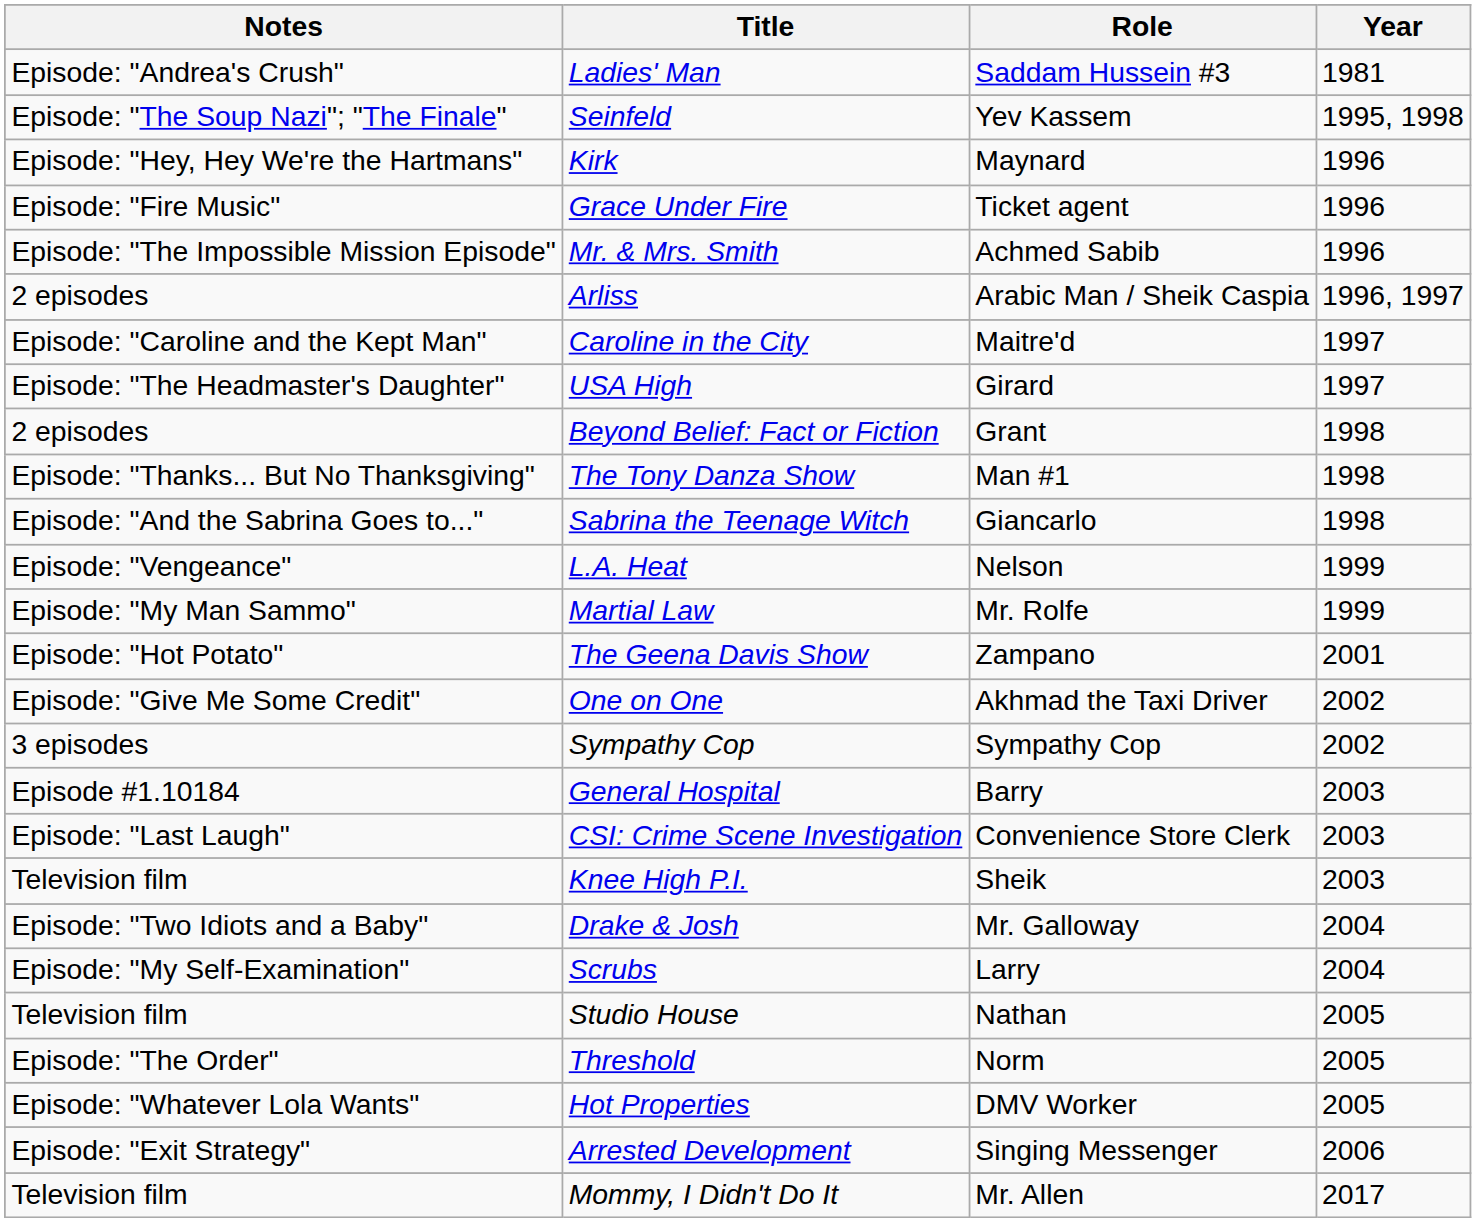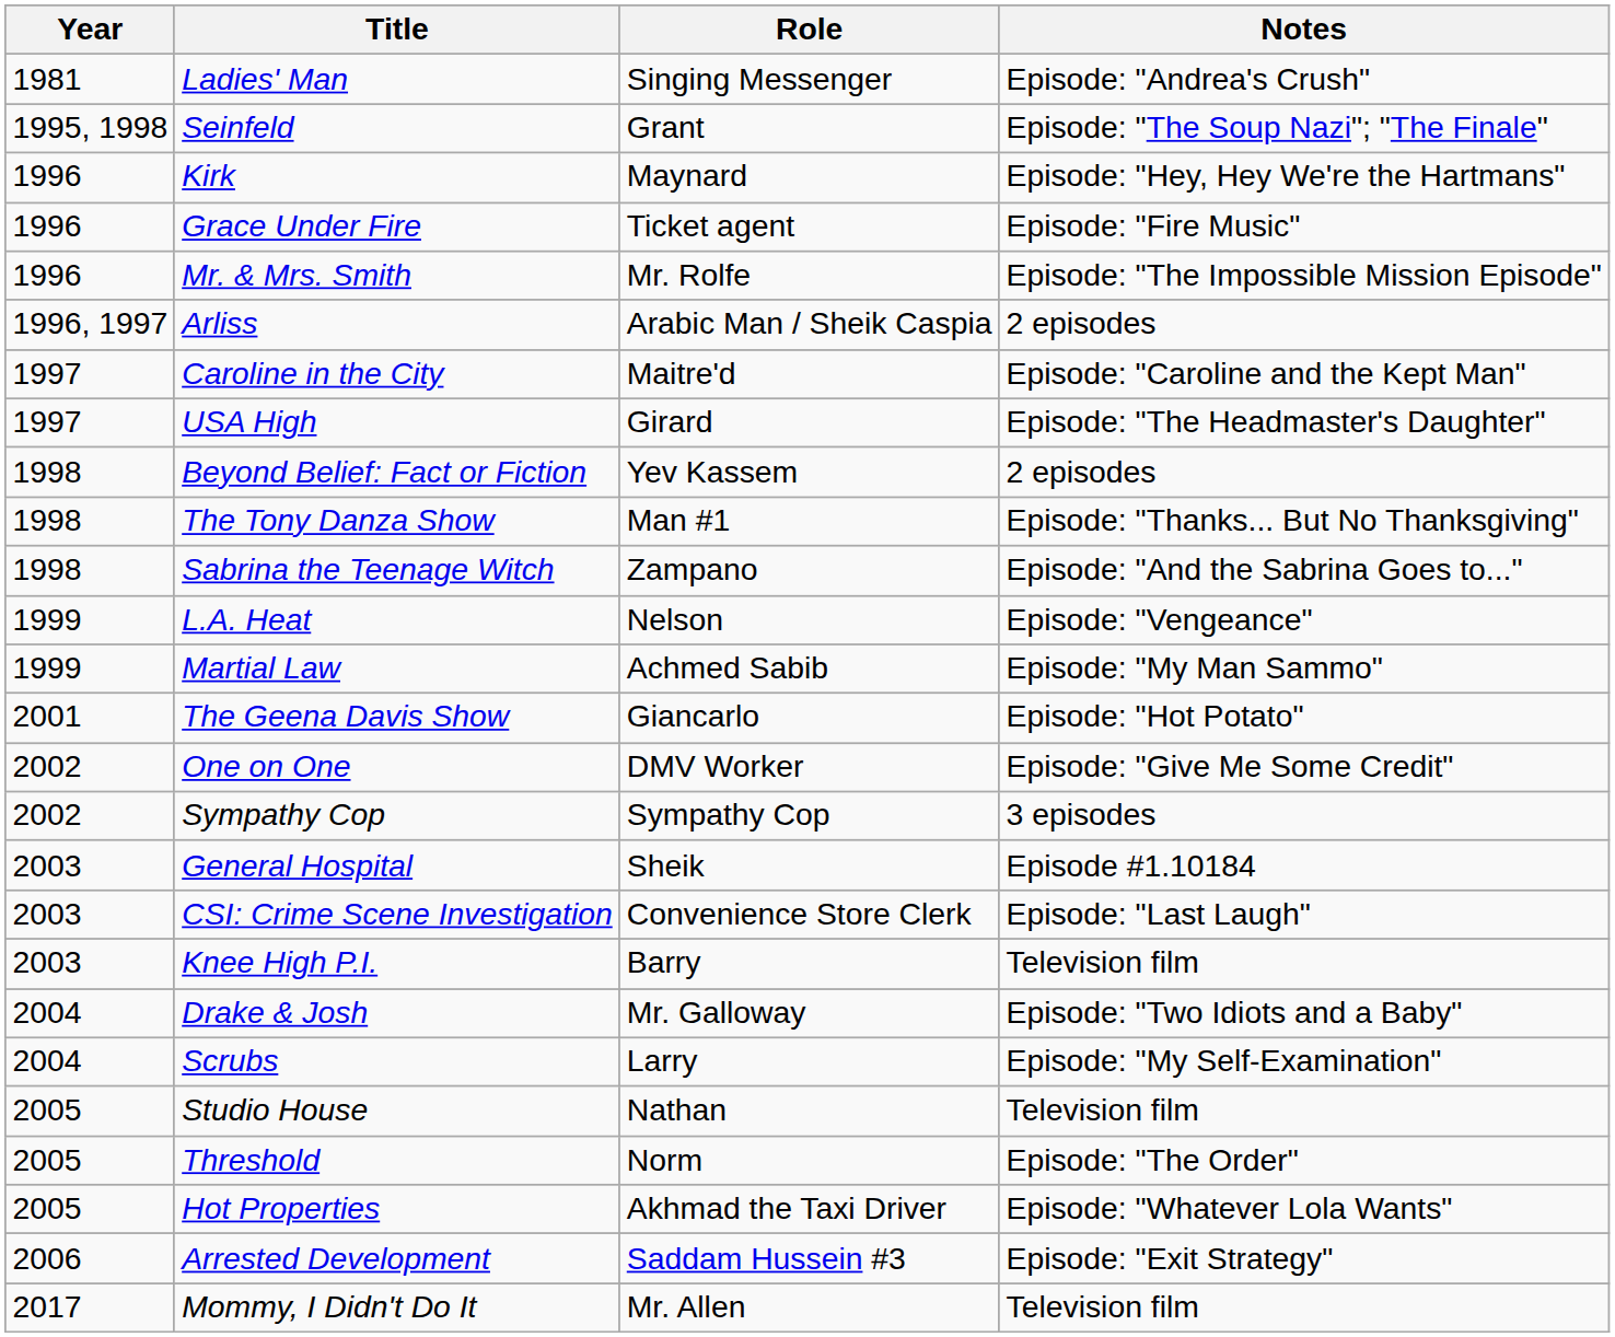columns swapped: Year <-> Notes
Ladies' Man | Role: Saddam Hussein #3 -> Singing Messenger
Seinfeld | Role: Yev Kassem -> Grant
Mr. & Mrs. Smith | Role: Achmed Sabib -> Mr. Rolfe
Beyond Belief: Fact or Fiction | Role: Grant -> Yev Kassem
Sabrina the Teenage Witch | Role: Giancarlo -> Zampano
Martial Law | Role: Mr. Rolfe -> Achmed Sabib
The Geena Davis Show | Role: Zampano -> Giancarlo
One on One | Role: Akhmad the Taxi Driver -> DMV Worker
General Hospital | Role: Barry -> Sheik
Knee High P.I. | Role: Sheik -> Barry
Hot Properties | Role: DMV Worker -> Akhmad the Taxi Driver
Arrested Development | Role: Singing Messenger -> Saddam Hussein #3
